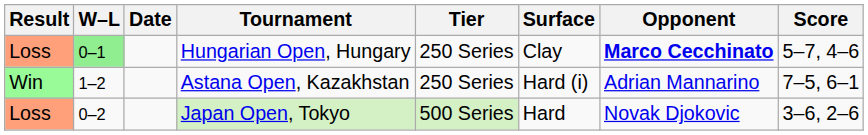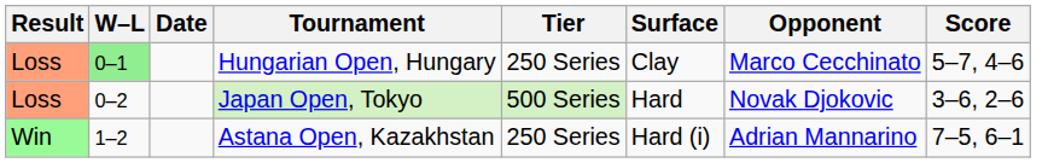Hungarian Open, Hungary | Opponent: bold -> normal
rows swapped: Japan Open, Tokyo <-> Astana Open, Kazakhstan
